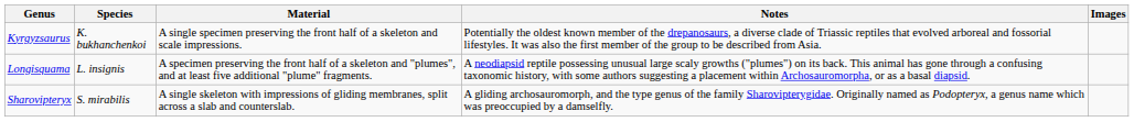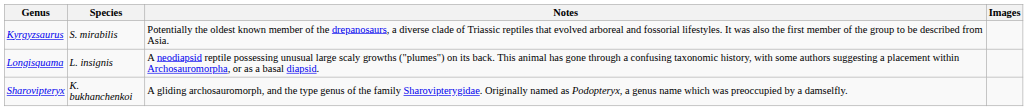- column: Material | A single specimen preserving the front half of a skeleton and scale impressions. | A specimen preserving the front half of a skeleton and "plumes", and at least five additional "plume" fragments. | A single skeleton with impressions of gliding membranes, split across a slab and counterslab.
Kyrgyzsaurus | Species: K. bukhanchenkoi -> S. mirabilis
Sharovipteryx | Species: S. mirabilis -> K. bukhanchenkoi
